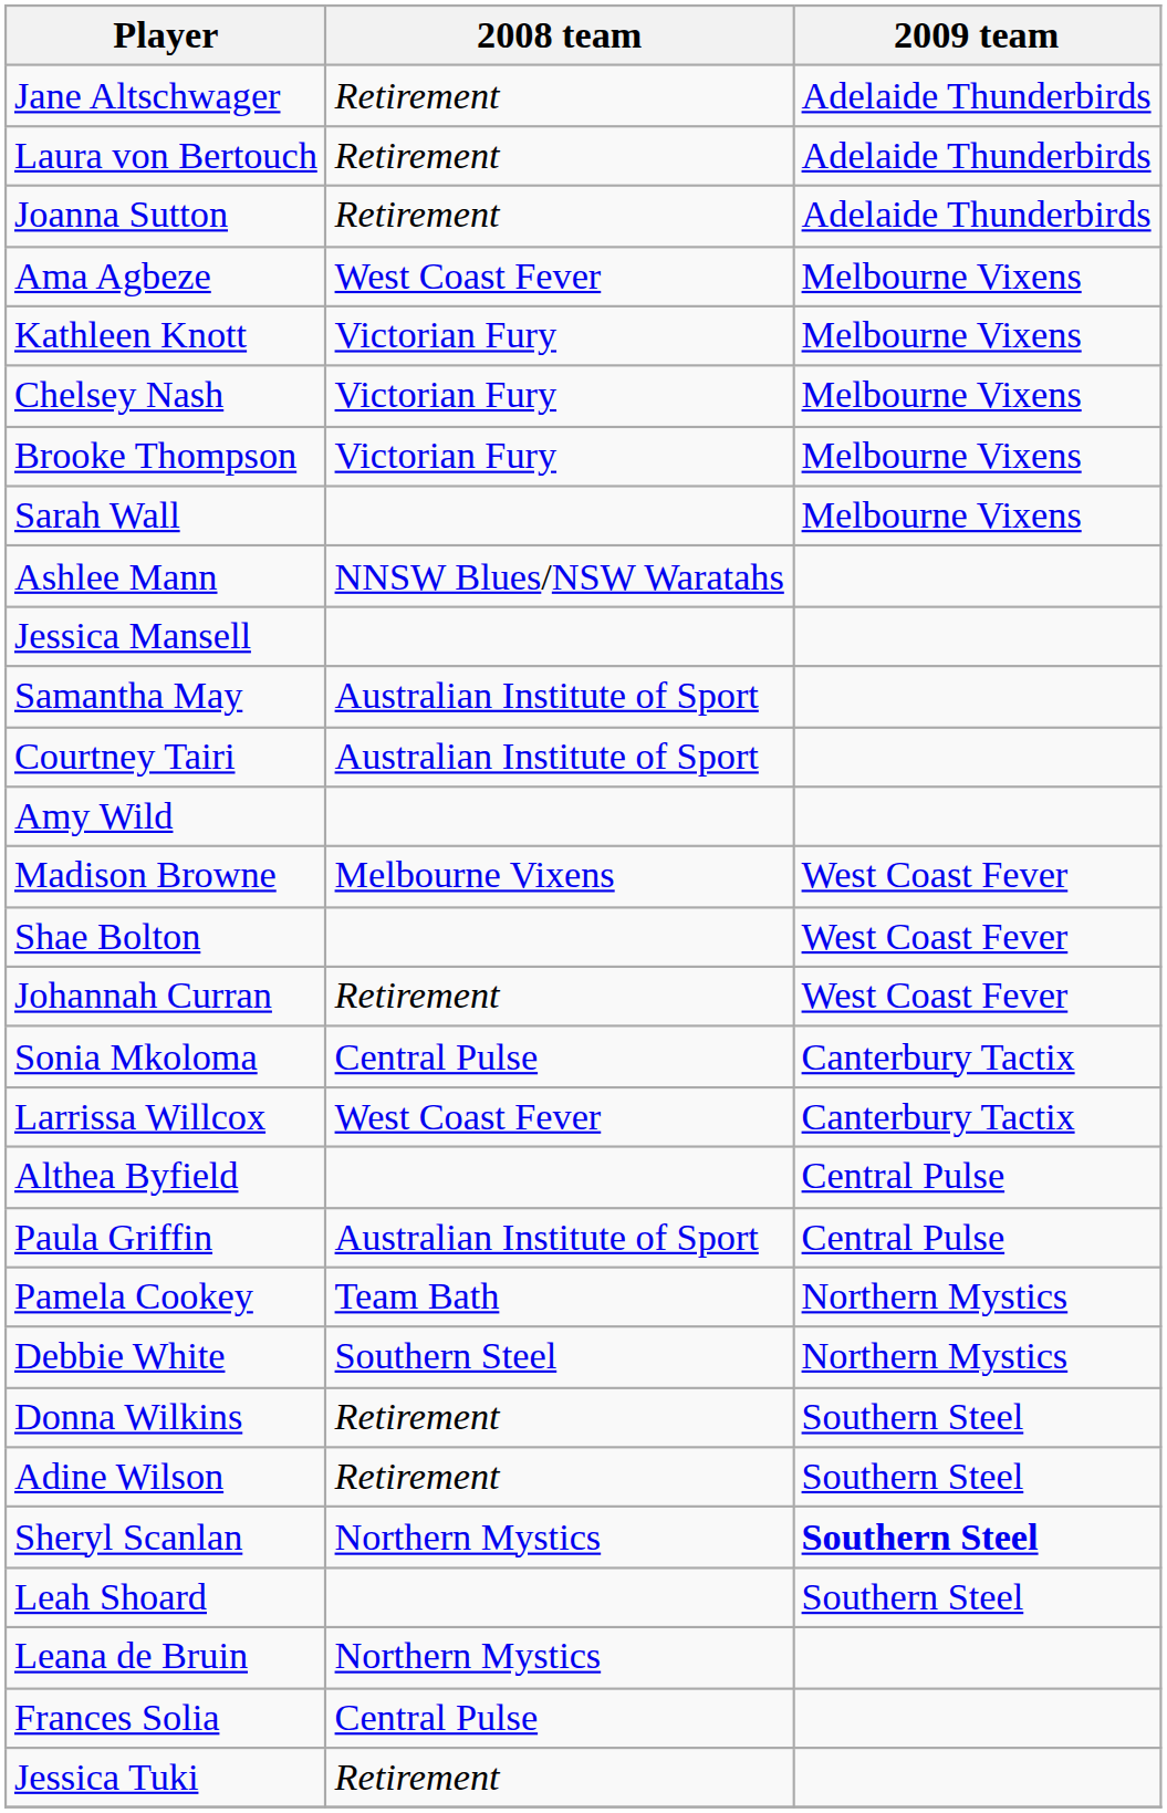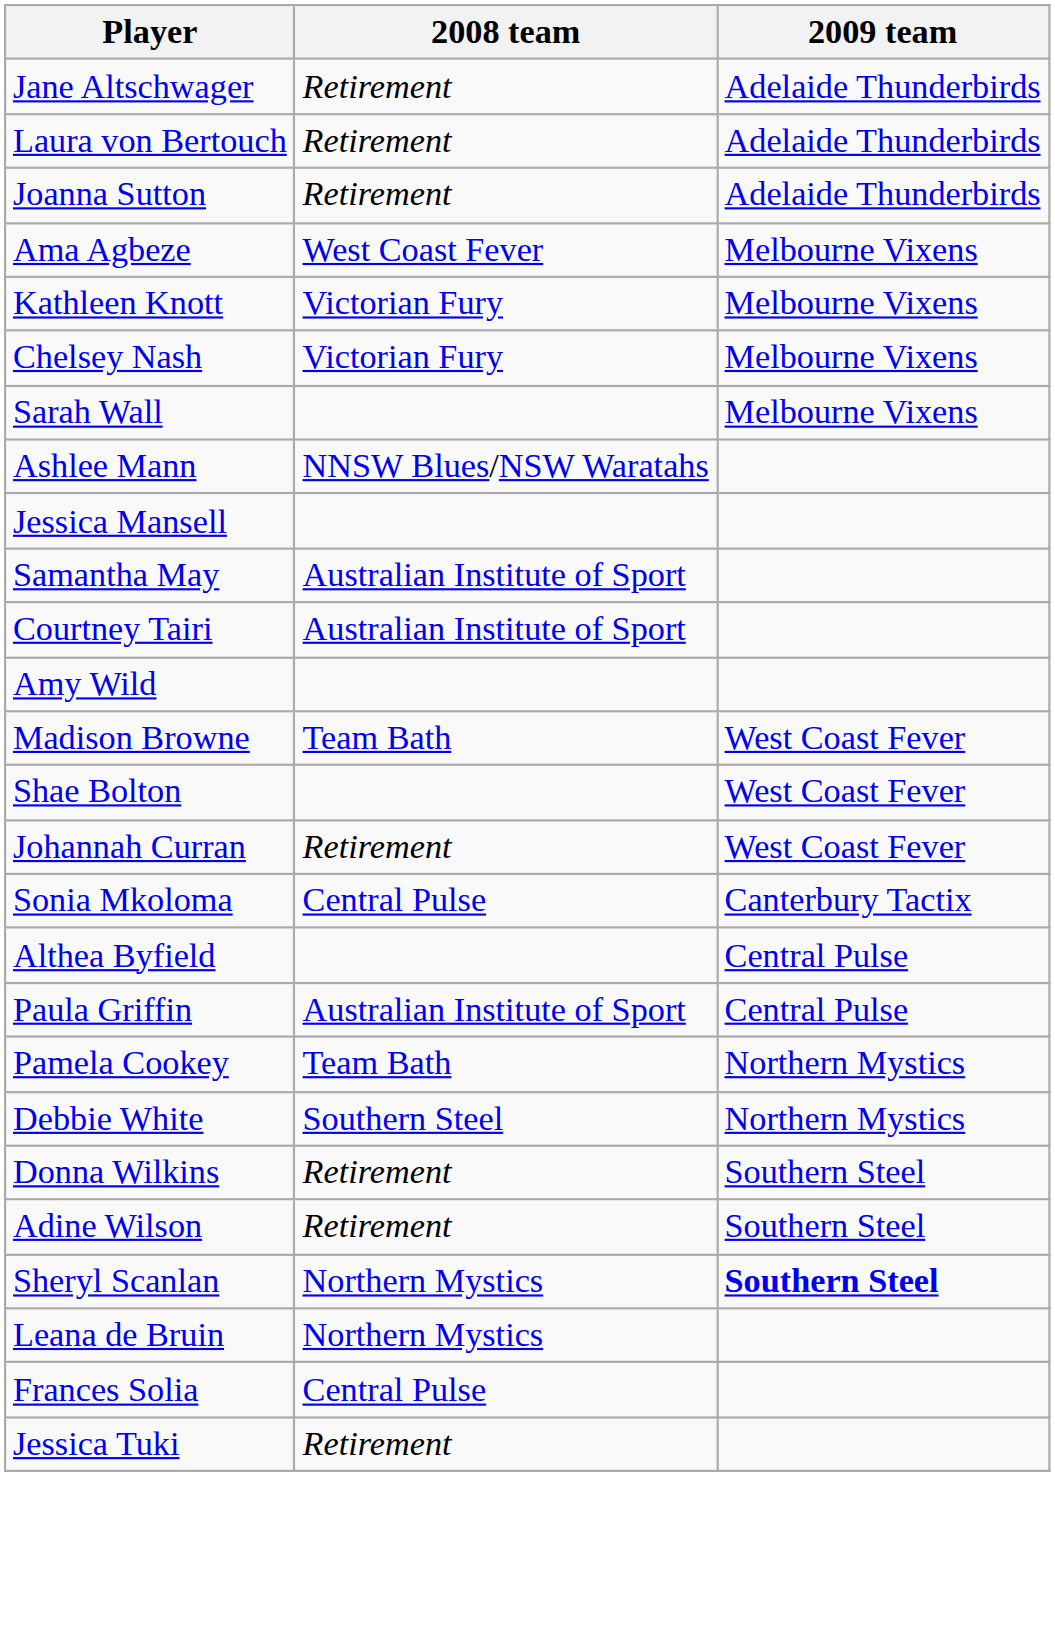- row: Brooke Thompson | Victorian Fury | Melbourne Vixens
Madison Browne | 2008 team: Melbourne Vixens -> Team Bath
- row: Larrissa Willcox | West Coast Fever | Canterbury Tactix
- row: Leah Shoard | Southern Steel
